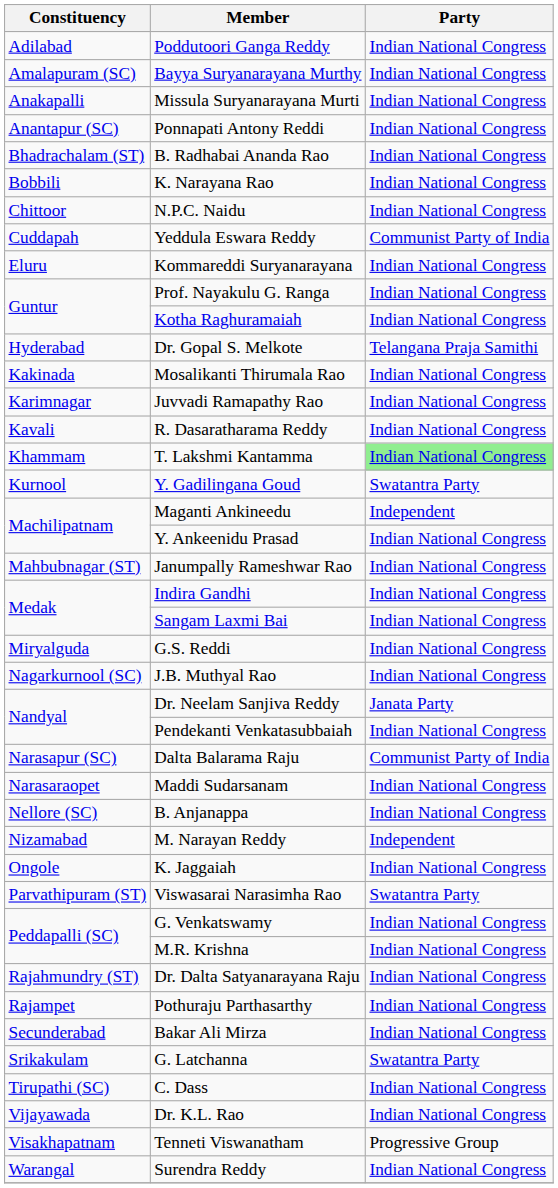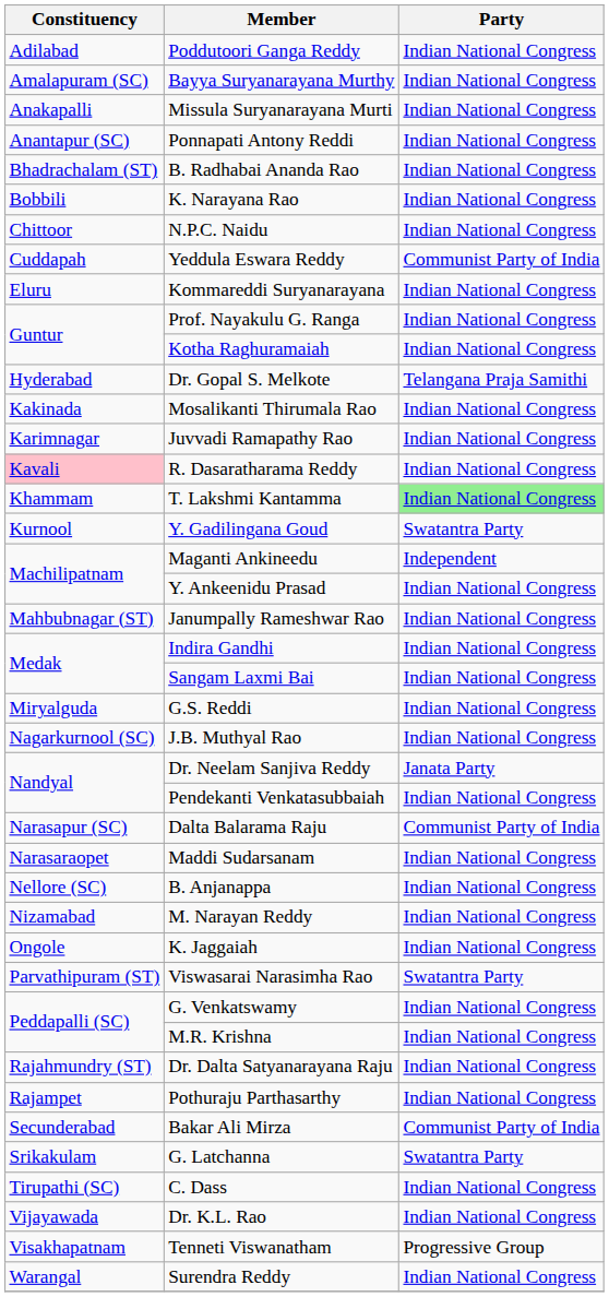R. Dasaratharama Reddy | Constituency: no background -> pink background
M. Narayan Reddy | Party: Independent -> Indian National Congress
Bakar Ali Mirza | Party: Indian National Congress -> Communist Party of India
